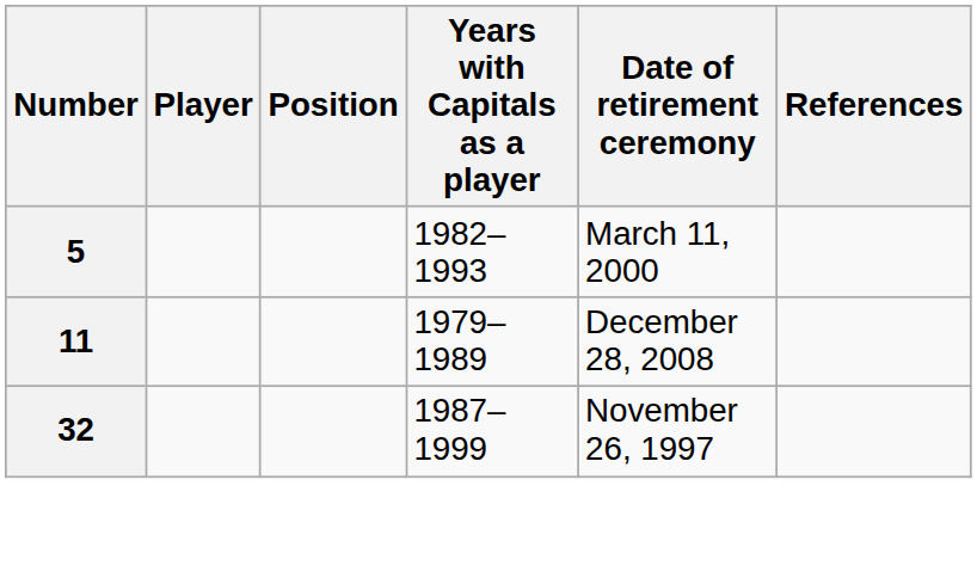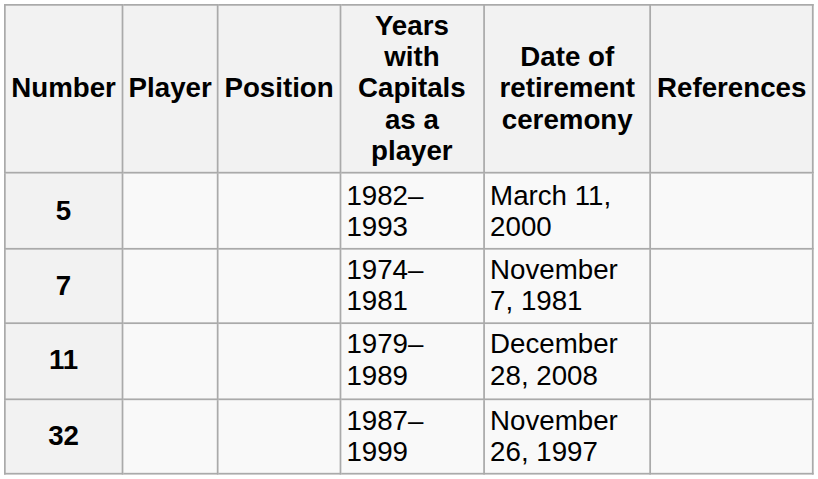+ row: 7 | 1974–1981 | November 7, 1981
